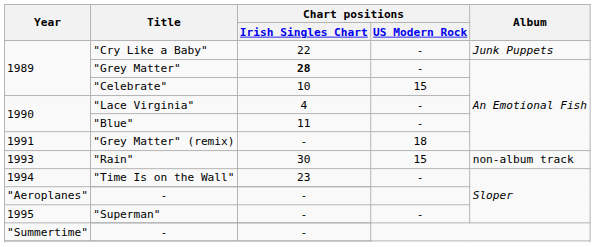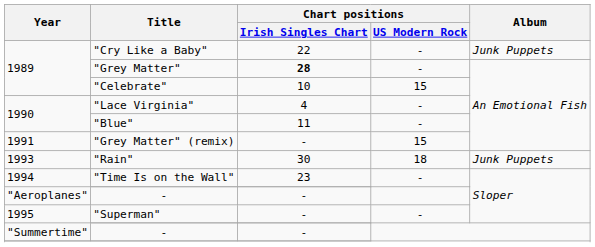"Grey Matter" (remix) | Chart positions / US Modern Rock: 18 -> 15
"Rain" | Chart positions / US Modern Rock: 15 -> 18
"Rain" | Album: non-album track -> Junk Puppets
